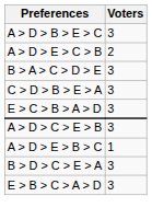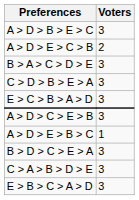+ row: C > A > B > D > E | 3
